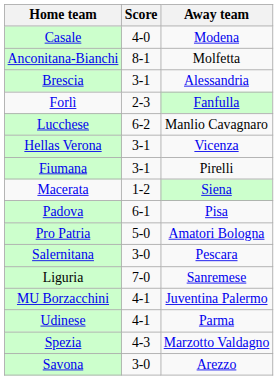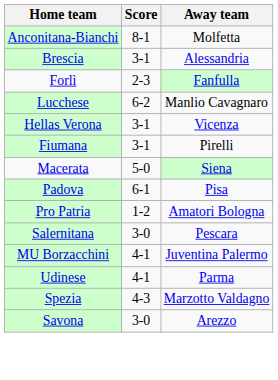- row: Casale | 4-0 | Modena
Macerata | Score: 1-2 -> 5-0
Pro Patria | Score: 5-0 -> 1-2
- row: Liguria | 7-0 | Sanremese
